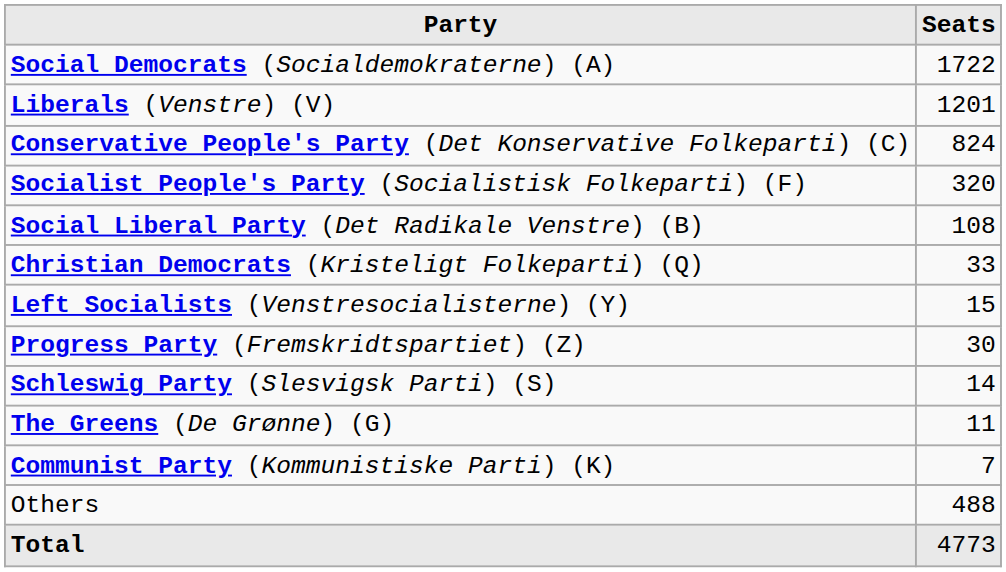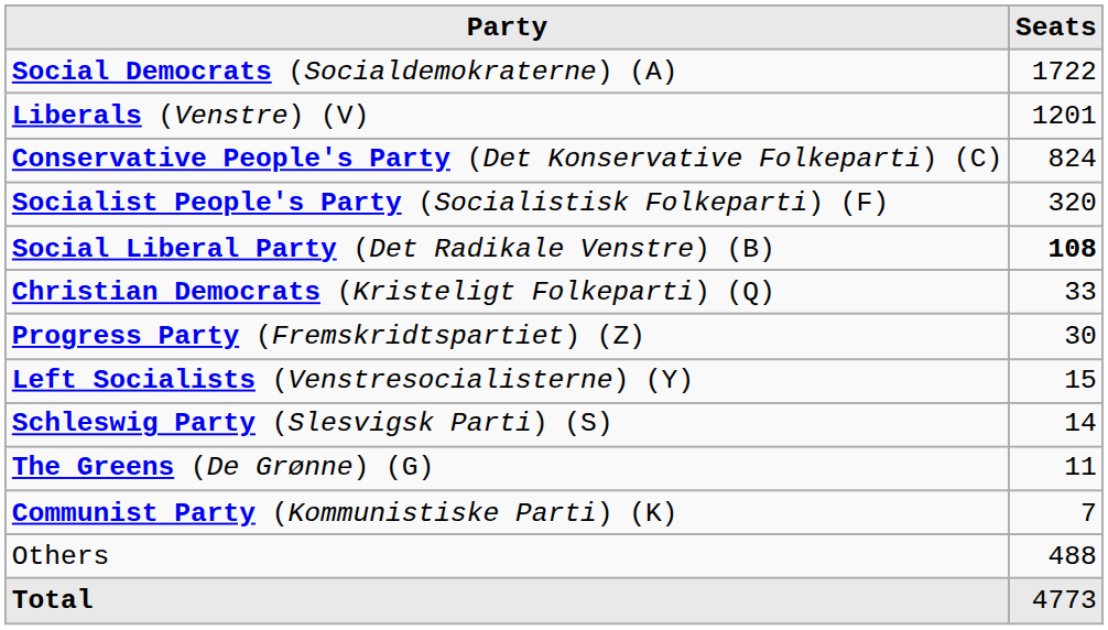Social Liberal Party (Det Radikale Venstre) (B) | Seats: normal -> bold
rows swapped: Progress Party (Fremskridtspartiet) (Z) <-> Left Socialists (Venstresocialisterne) (Y)
